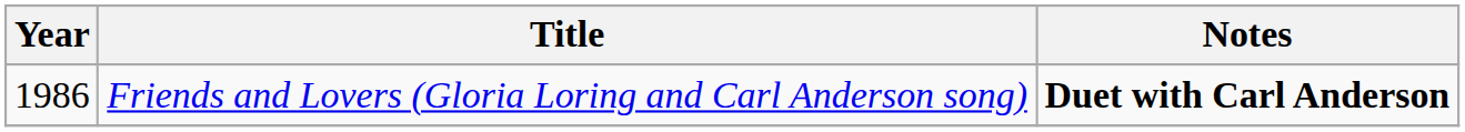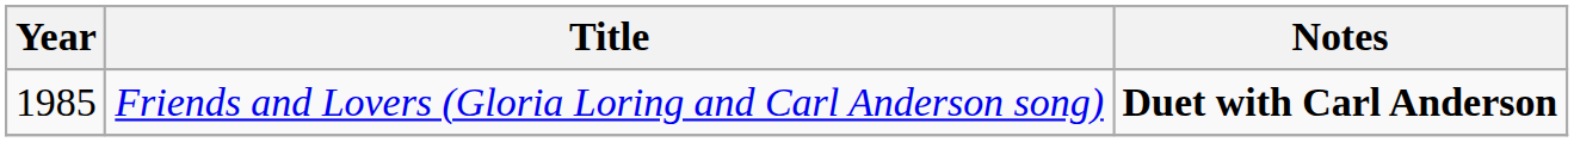Friends and Lovers (Gloria Loring and Carl Anderson song) | Year: 1986 -> 1985
